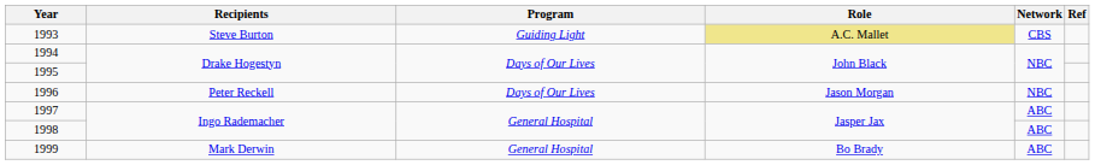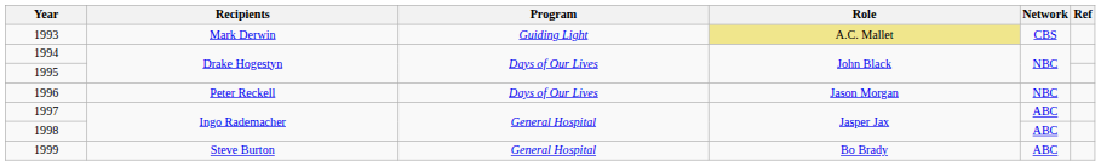1993 | Recipients: Steve Burton -> Mark Derwin
1999 | Recipients: Mark Derwin -> Steve Burton
